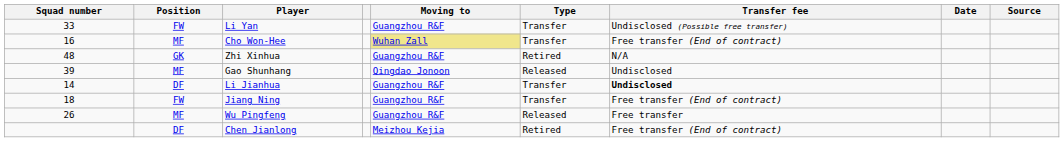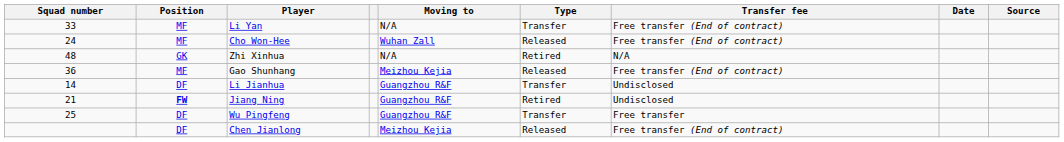Li Yan | Position: FW -> MF
Li Yan | Moving to: Guangzhou R&F -> N/A
Li Yan | Transfer fee: Undisclosed (Possible free transfer) -> Free transfer (End of contract)
Cho Won-Hee | Squad number: 16 -> 24
Cho Won-Hee | Moving to: khaki background -> no background
Cho Won-Hee | Type: Transfer -> Released
Zhi Xinhua | Moving to: Guangzhou R&F -> N/A
Gao Shunhang | Squad number: 39 -> 36
Gao Shunhang | Moving to: Qingdao Jonoon -> Meizhou Kejia
Gao Shunhang | Transfer fee: Undisclosed -> Free transfer (End of contract)
Li Jianhua | Transfer fee: bold -> normal
Jiang Ning | Squad number: 18 -> 21
Jiang Ning | Position: normal -> bold
Jiang Ning | Type: Transfer -> Retired
Jiang Ning | Transfer fee: Free transfer (End of contract) -> Undisclosed
Wu Pingfeng | Squad number: 26 -> 25
Wu Pingfeng | Position: MF -> DF
Wu Pingfeng | Type: Released -> Transfer
Chen Jianlong | Type: Retired -> Released
